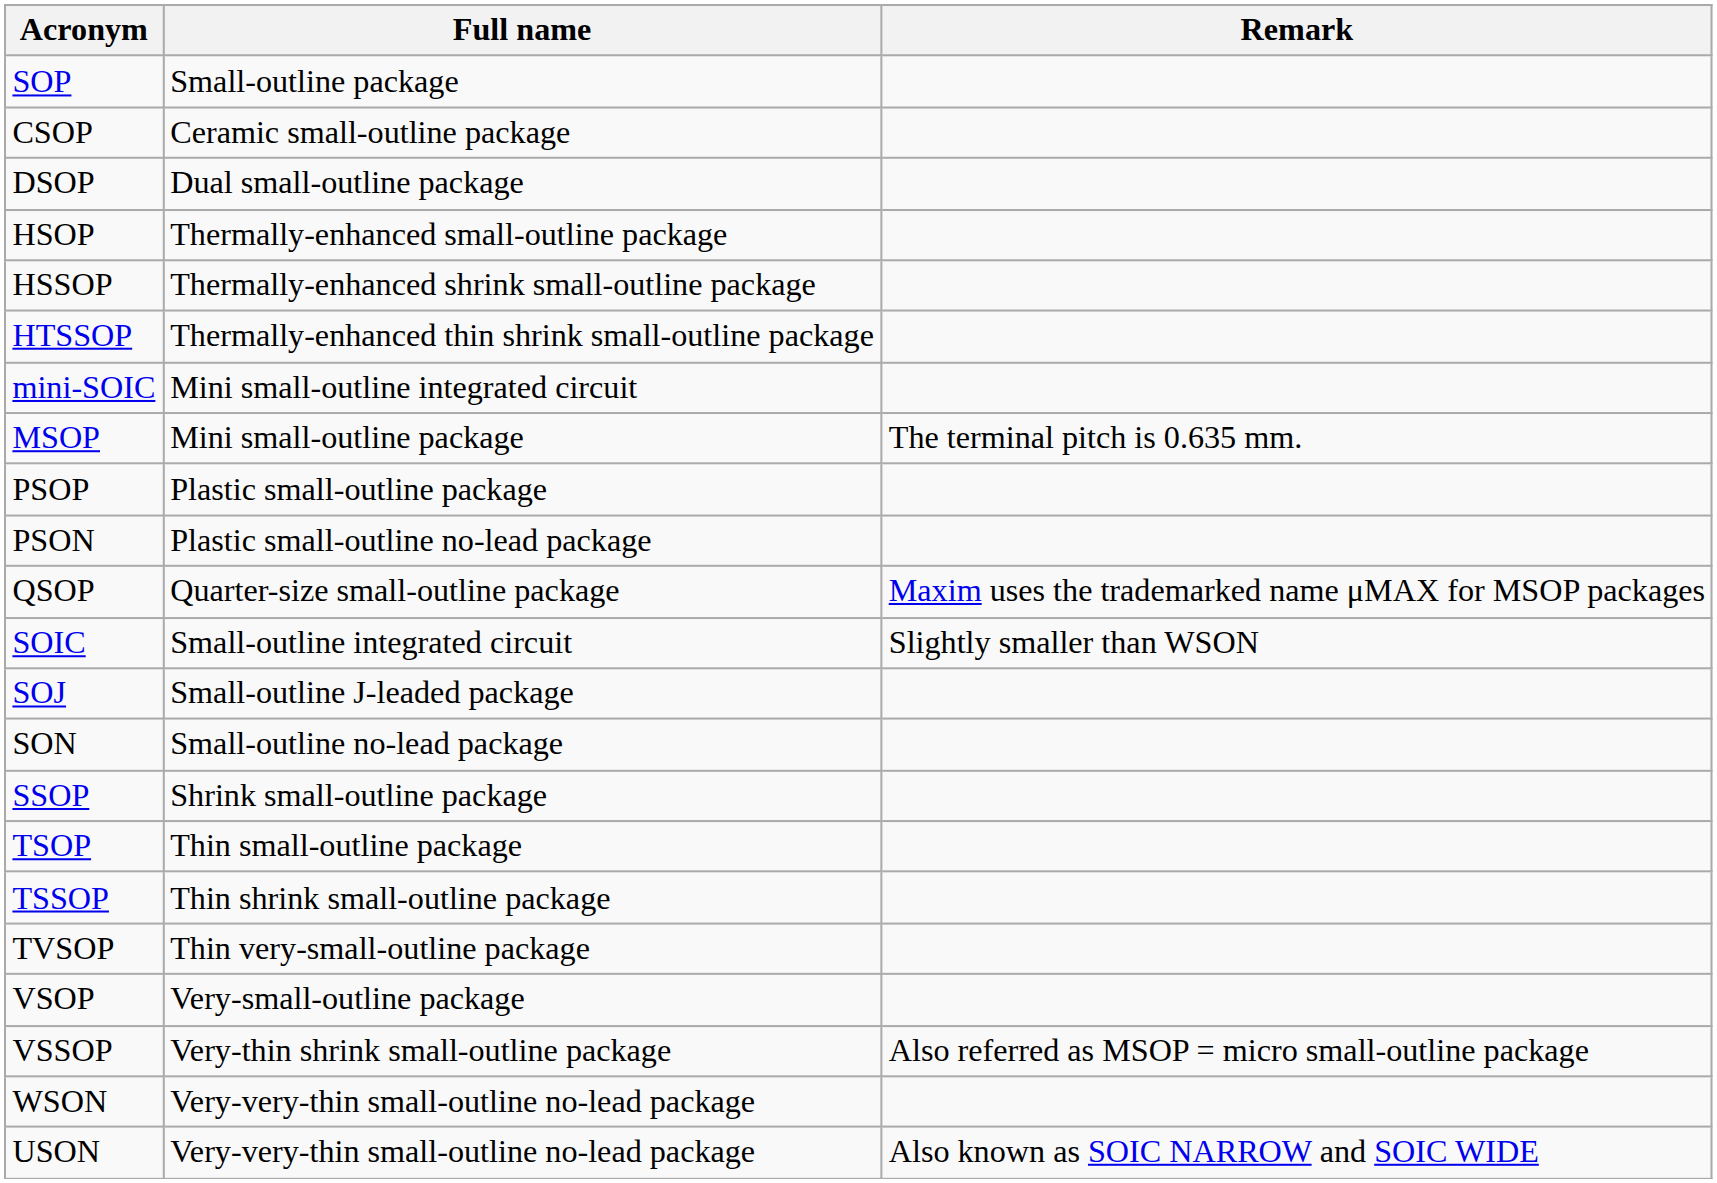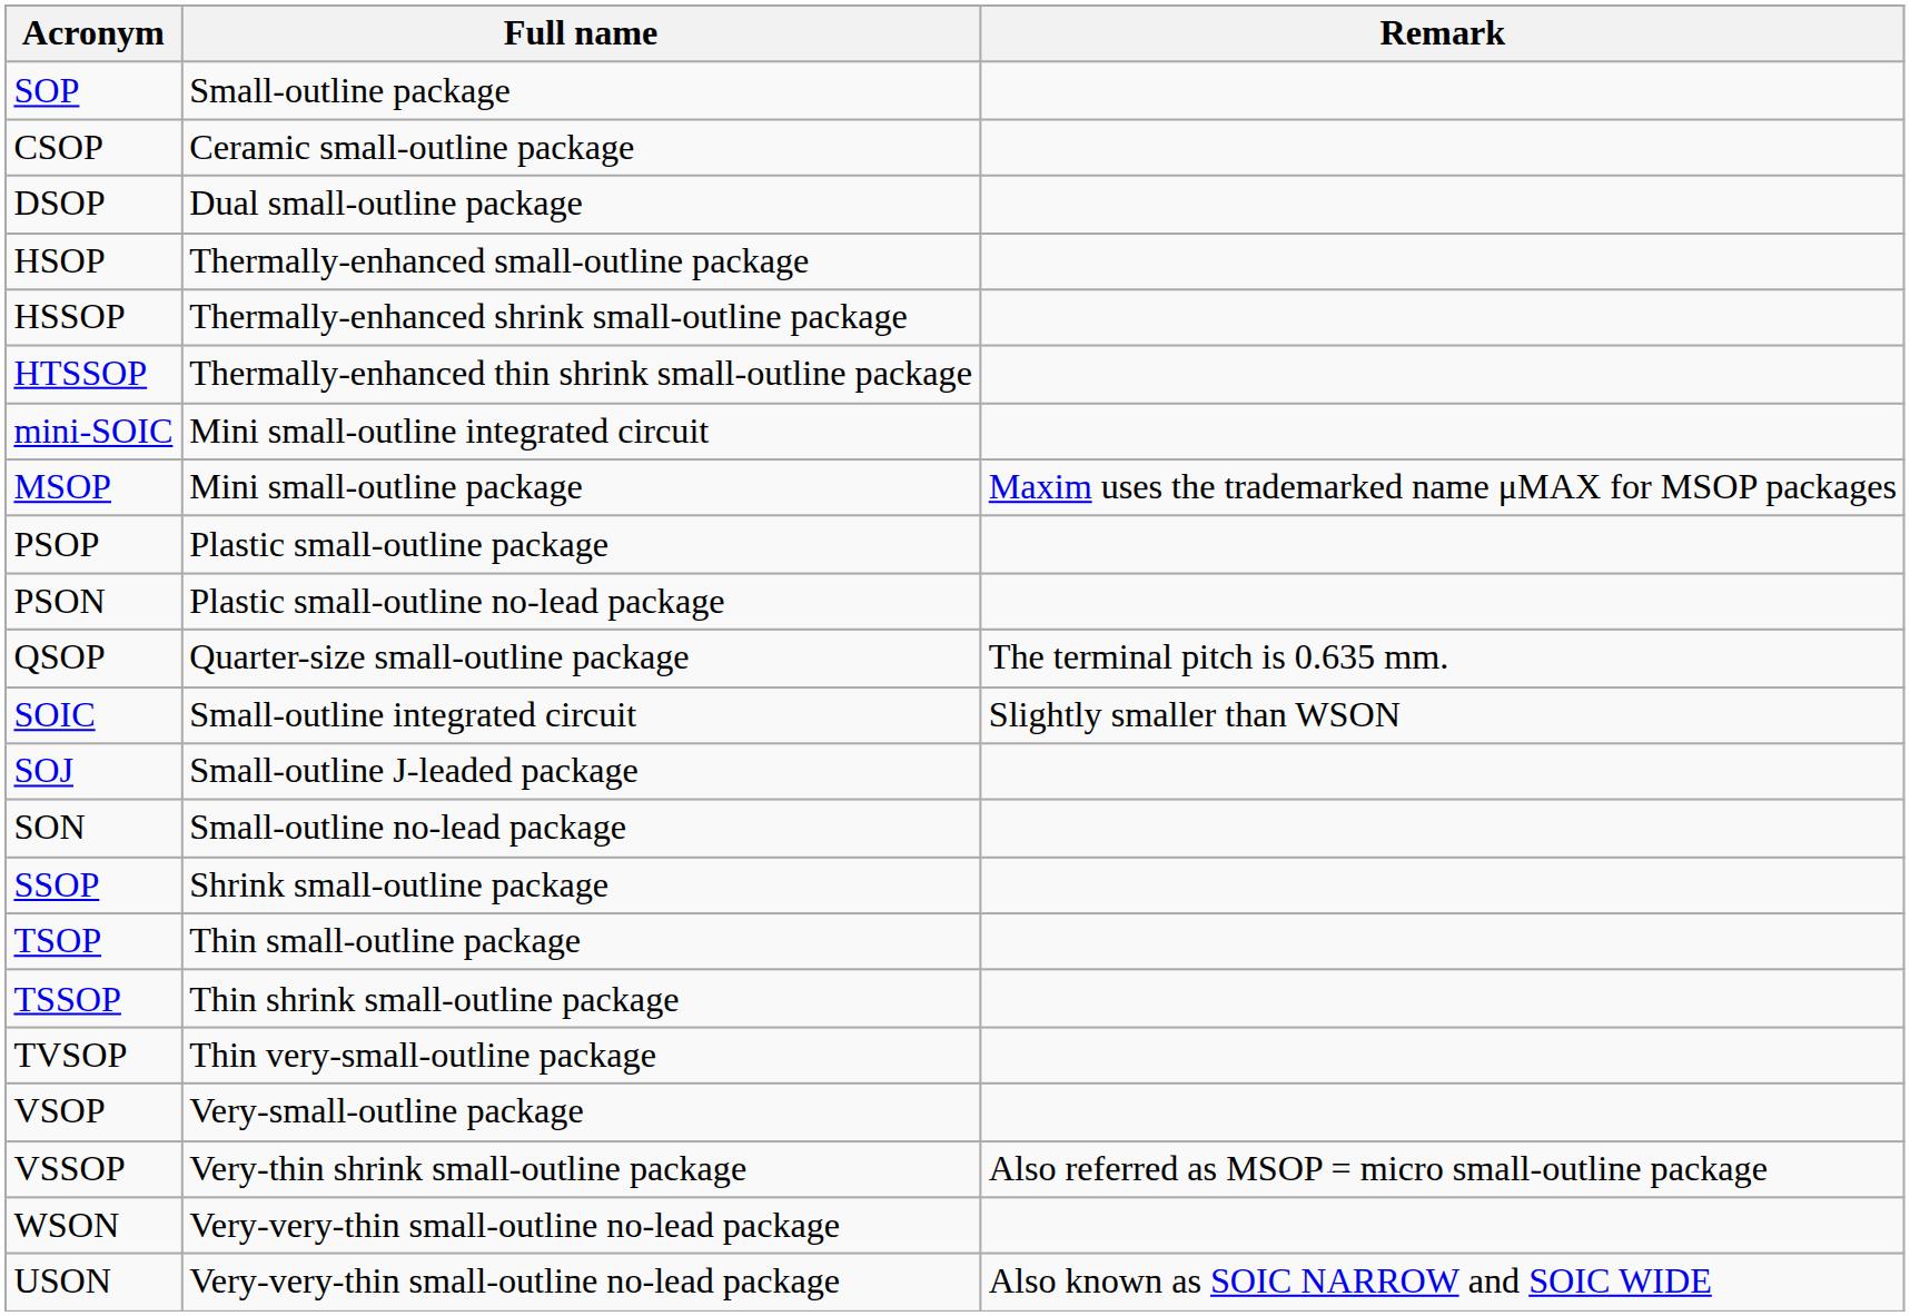MSOP | Remark: The terminal pitch is 0.635 mm. -> Maxim uses the trademarked name μMAX for MSOP packages
QSOP | Remark: Maxim uses the trademarked name μMAX for MSOP packages -> The terminal pitch is 0.635 mm.
